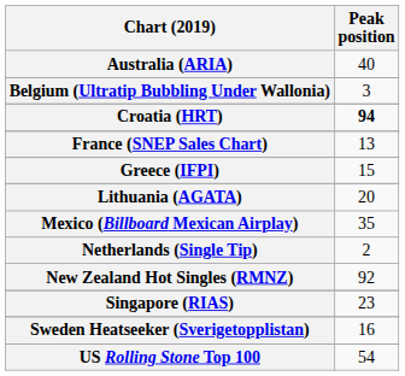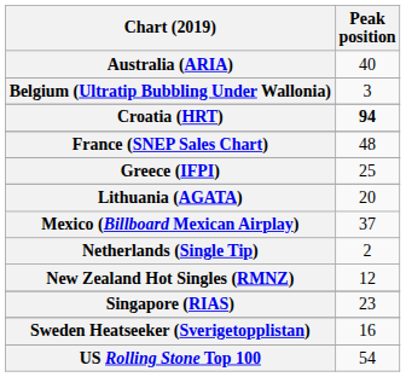France (SNEP Sales Chart) | Peak position: 13 -> 48
Greece (IFPI) | Peak position: 15 -> 25
Mexico (Billboard Mexican Airplay) | Peak position: 35 -> 37
New Zealand Hot Singles (RMNZ) | Peak position: 92 -> 12
